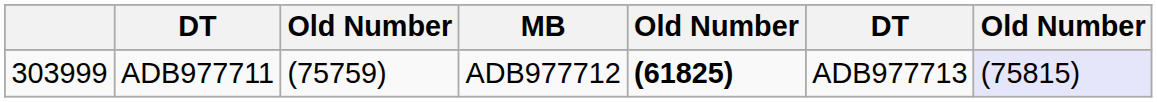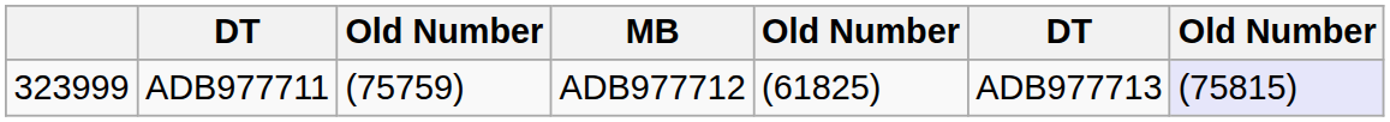ADB977711 | column 1: 303999 -> 323999
ADB977711 | column 5: bold -> normal
